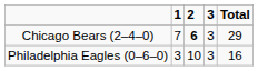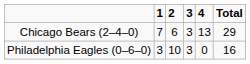+ column: 4 | 13 | 0
Chicago Bears (2–4–0) | 2: bold -> normal
